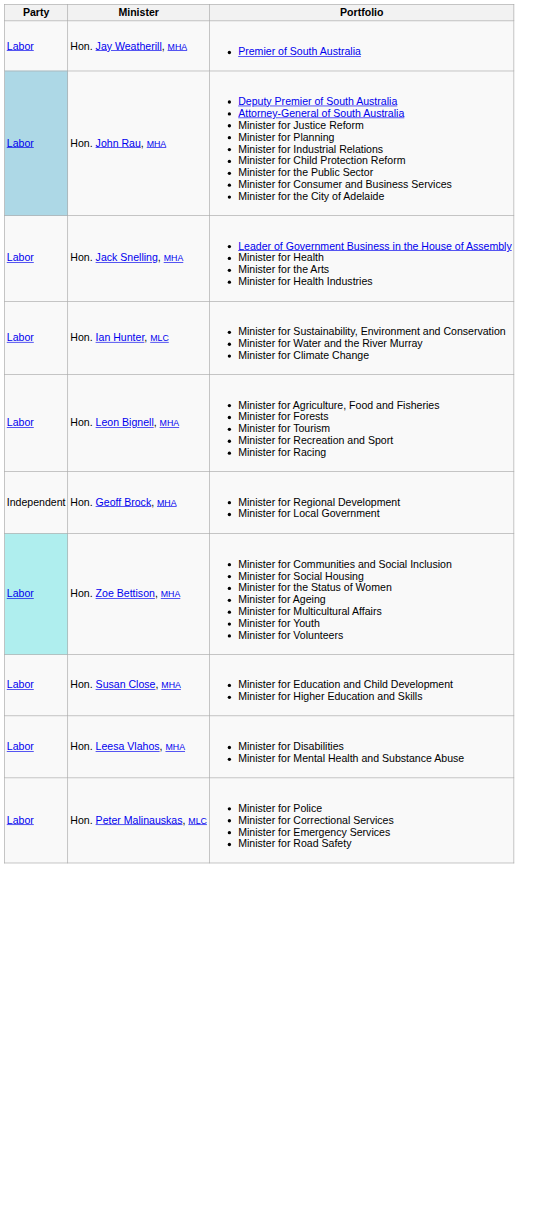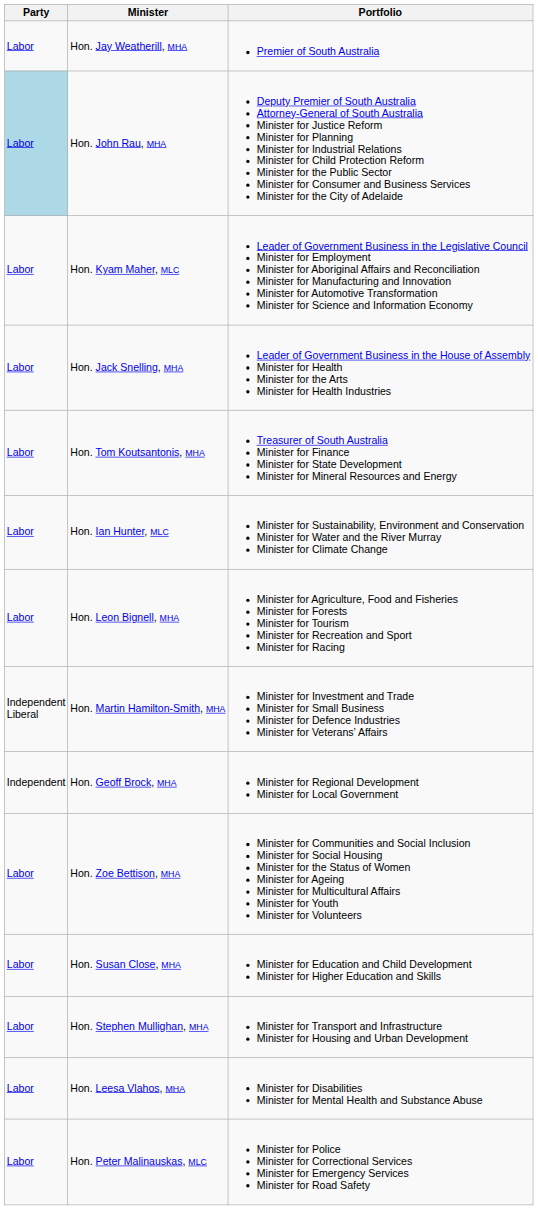+ row: Labor | Hon. Kyam Maher, MLC | Leader of Government Business in the Legislative Council Minister for Employment Minister for Aboriginal Affairs and Reconciliation Minister for Manufacturing and Innovation Minister for Automotive Transformation Minister for Science and Information Economy
+ row: Labor | Hon. Tom Koutsantonis, MHA | Treasurer of South Australia Minister for Finance Minister for State Development Minister for Mineral Resources and Energy
+ row: Independent Liberal | Hon. Martin Hamilton-Smith, MHA | Minister for Investment and Trade Minister for Small Business Minister for Defence Industries Minister for Veterans’ Affairs
Hon. Zoe Bettison, MHA | Party: paleturquoise background -> no background
+ row: Labor | Hon. Stephen Mullighan, MHA | Minister for Transport and Infrastructure Minister for Housing and Urban Development
